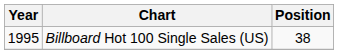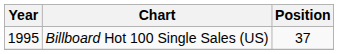Billboard Hot 100 Single Sales (US) | Position: 38 -> 37
